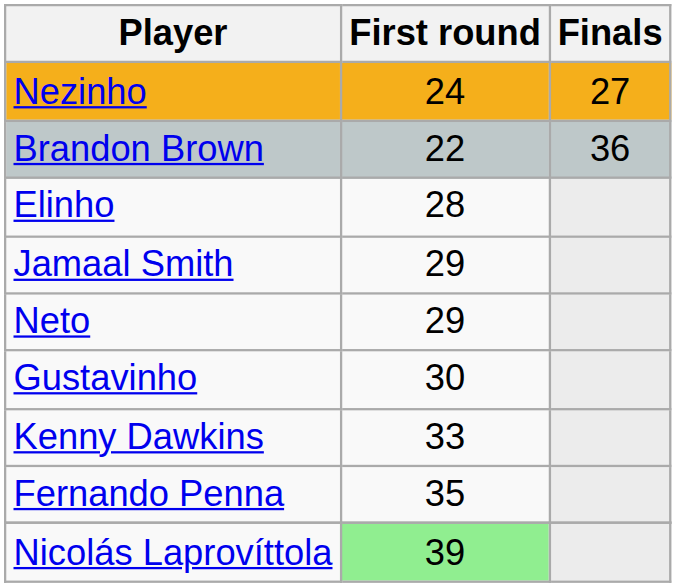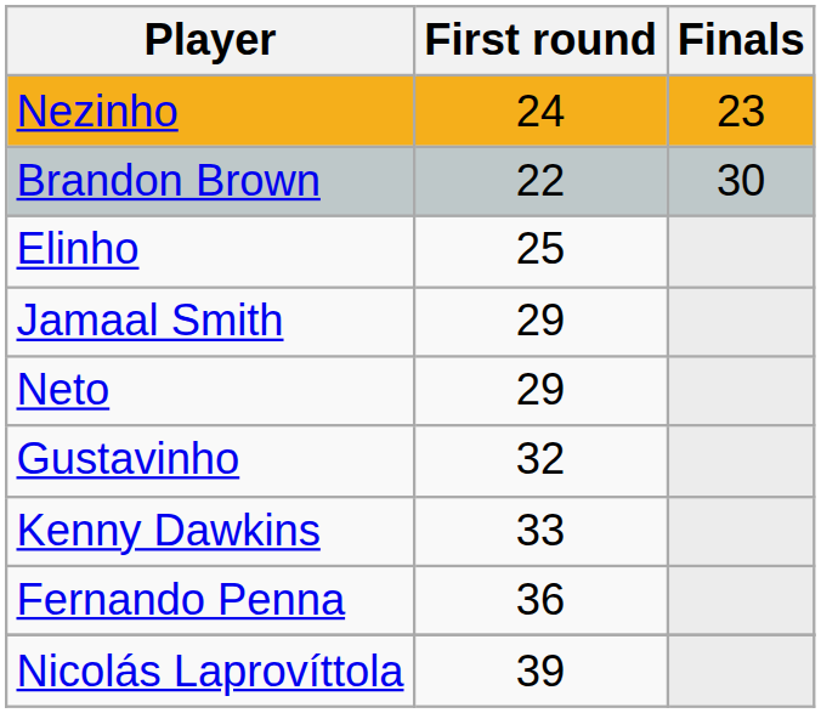Nezinho | Finals: 27 -> 23
Brandon Brown | Finals: 36 -> 30
Elinho | First round: 28 -> 25
Gustavinho | First round: 30 -> 32
Fernando Penna | First round: 35 -> 36
Nicolás Laprovíttola | First round: lightgreen background -> no background
